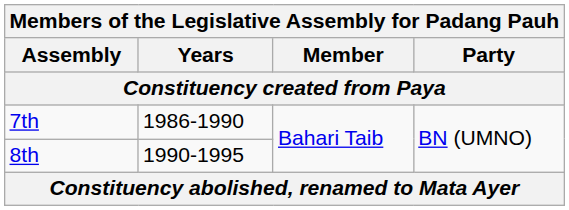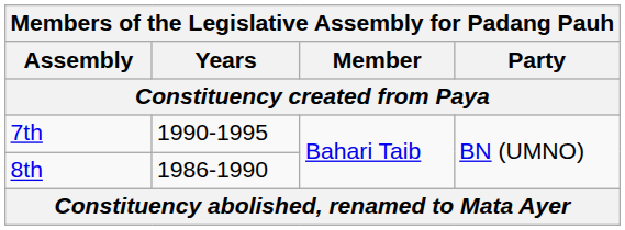7th | Years: 1986-1990 -> 1990-1995
8th | Years: 1990-1995 -> 1986-1990
